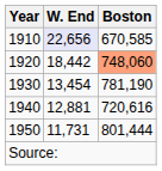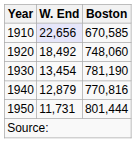1920 | W. End: 18,442 -> 18,492
1920 | Boston: lightsalmon background -> no background
1940 | W. End: 12,881 -> 12,879
1940 | Boston: 720,616 -> 770,816
